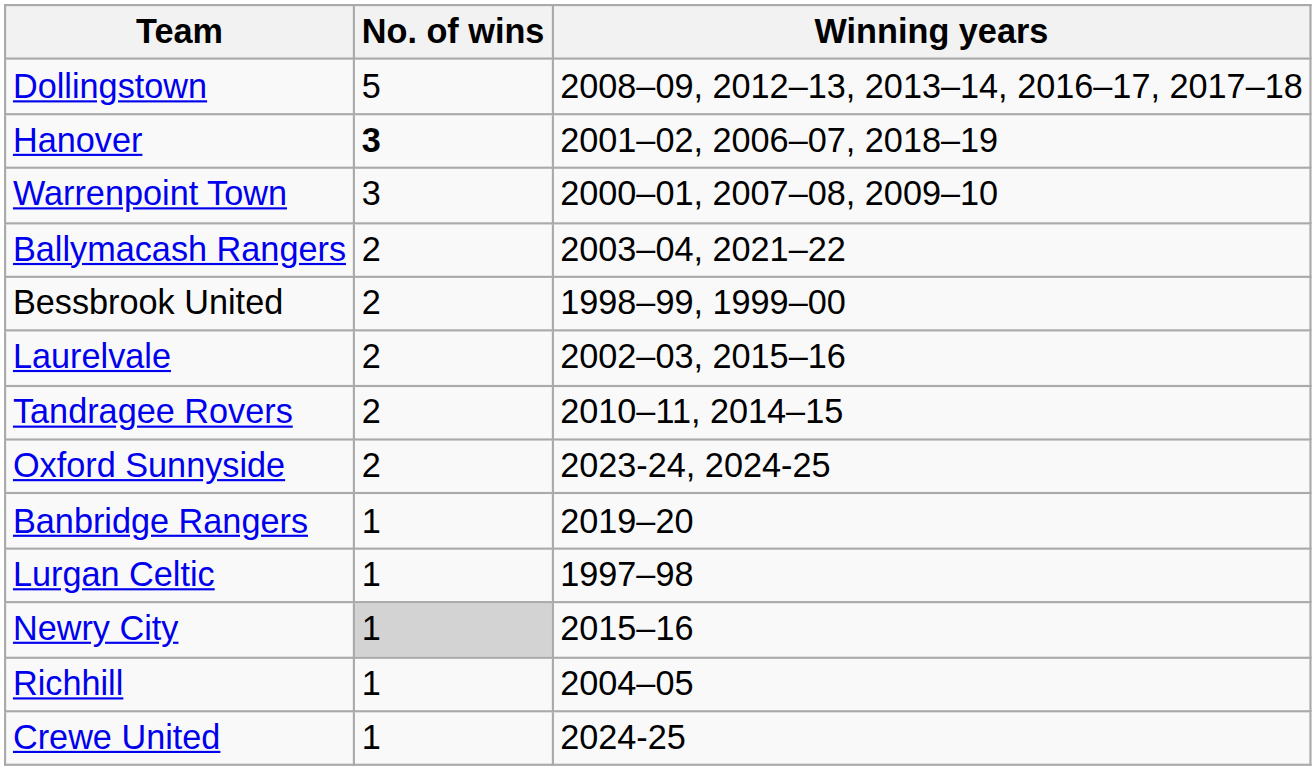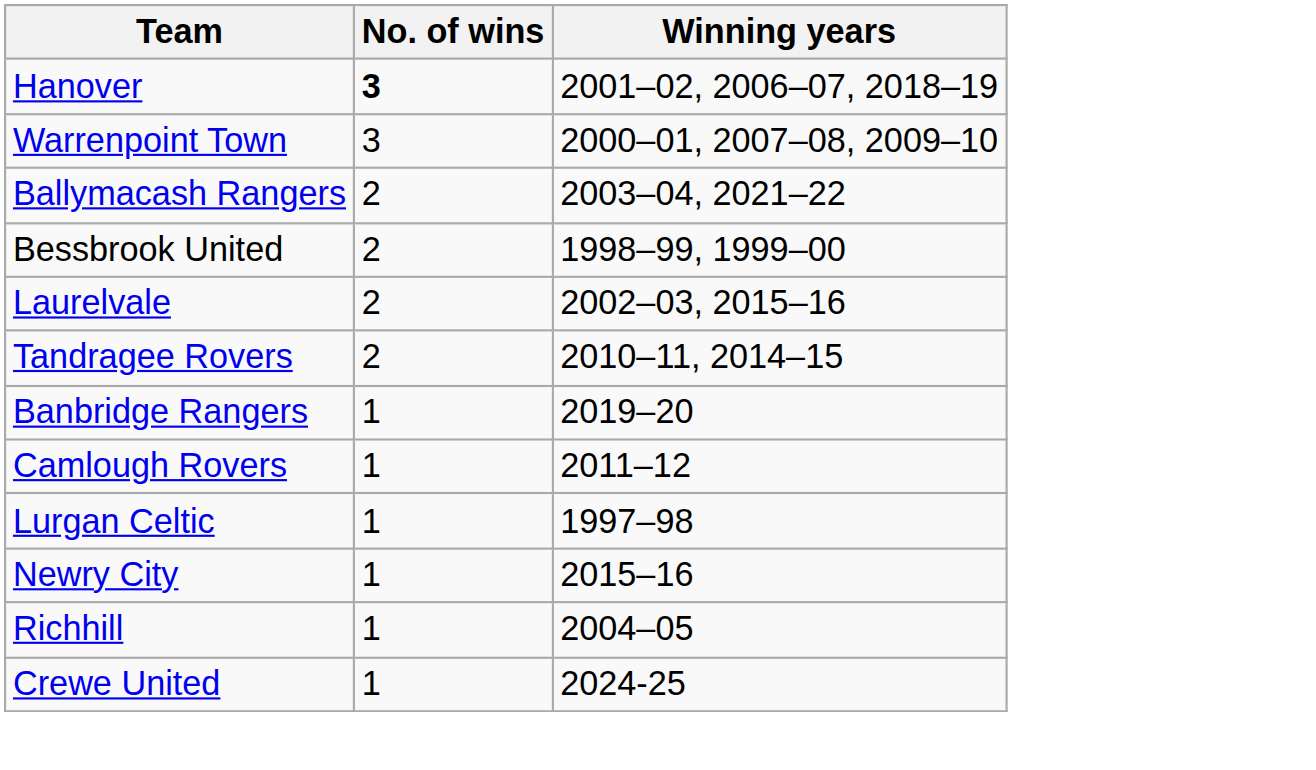- row: Dollingstown | 5 | 2008–09, 2012–13, 2013–14, 2016–17, 2017–18
- row: Oxford Sunnyside | 2 | 2023-24, 2024-25
+ row: Camlough Rovers | 1 | 2011–12
Newry City | No. of wins: lightgrey background -> no background
